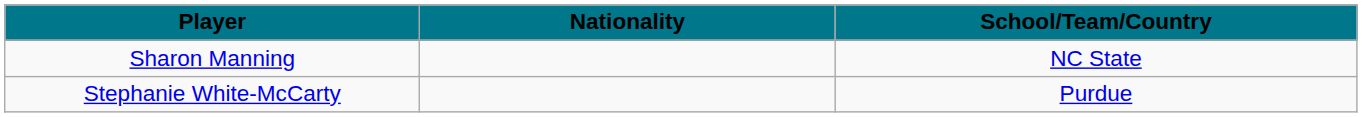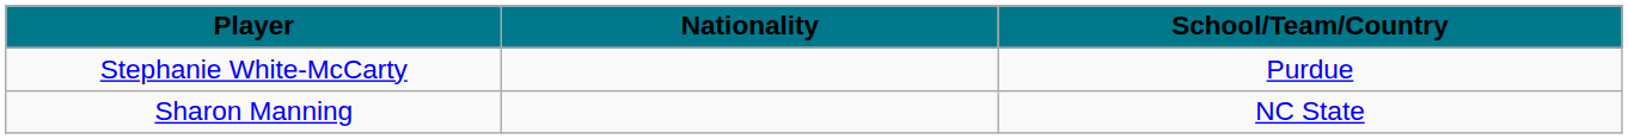rows swapped: Sharon Manning <-> Stephanie White-McCarty
